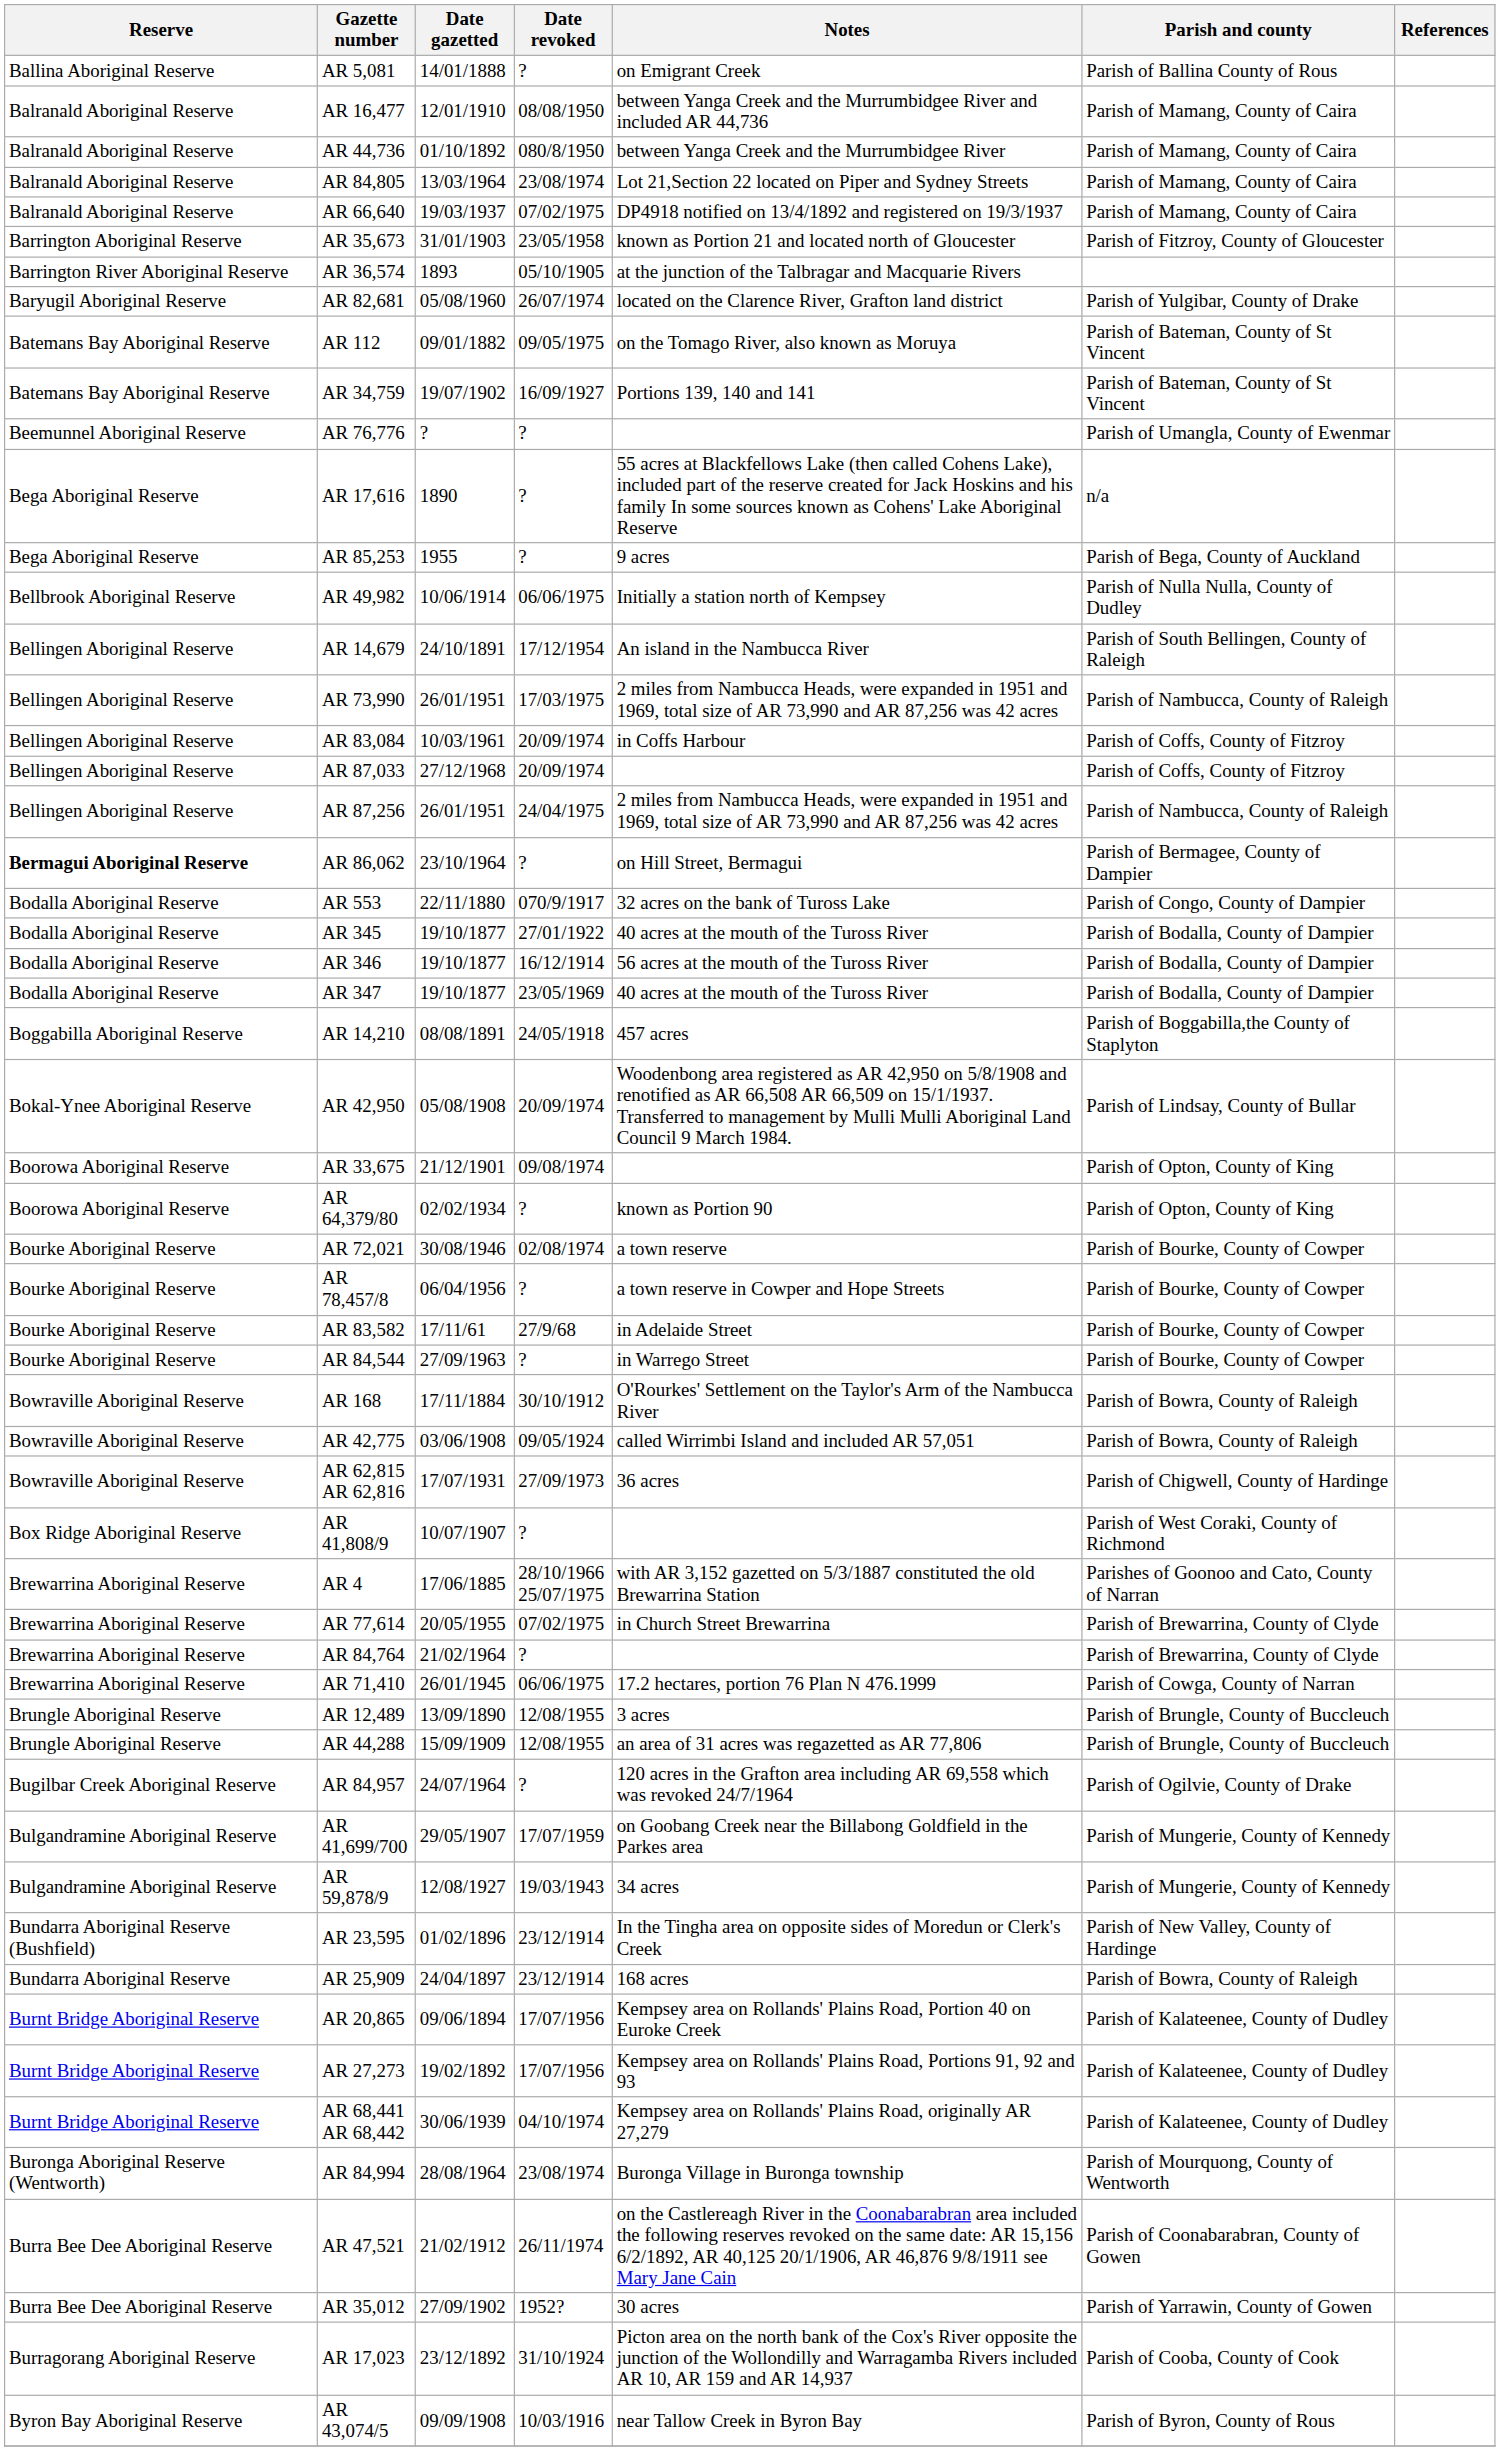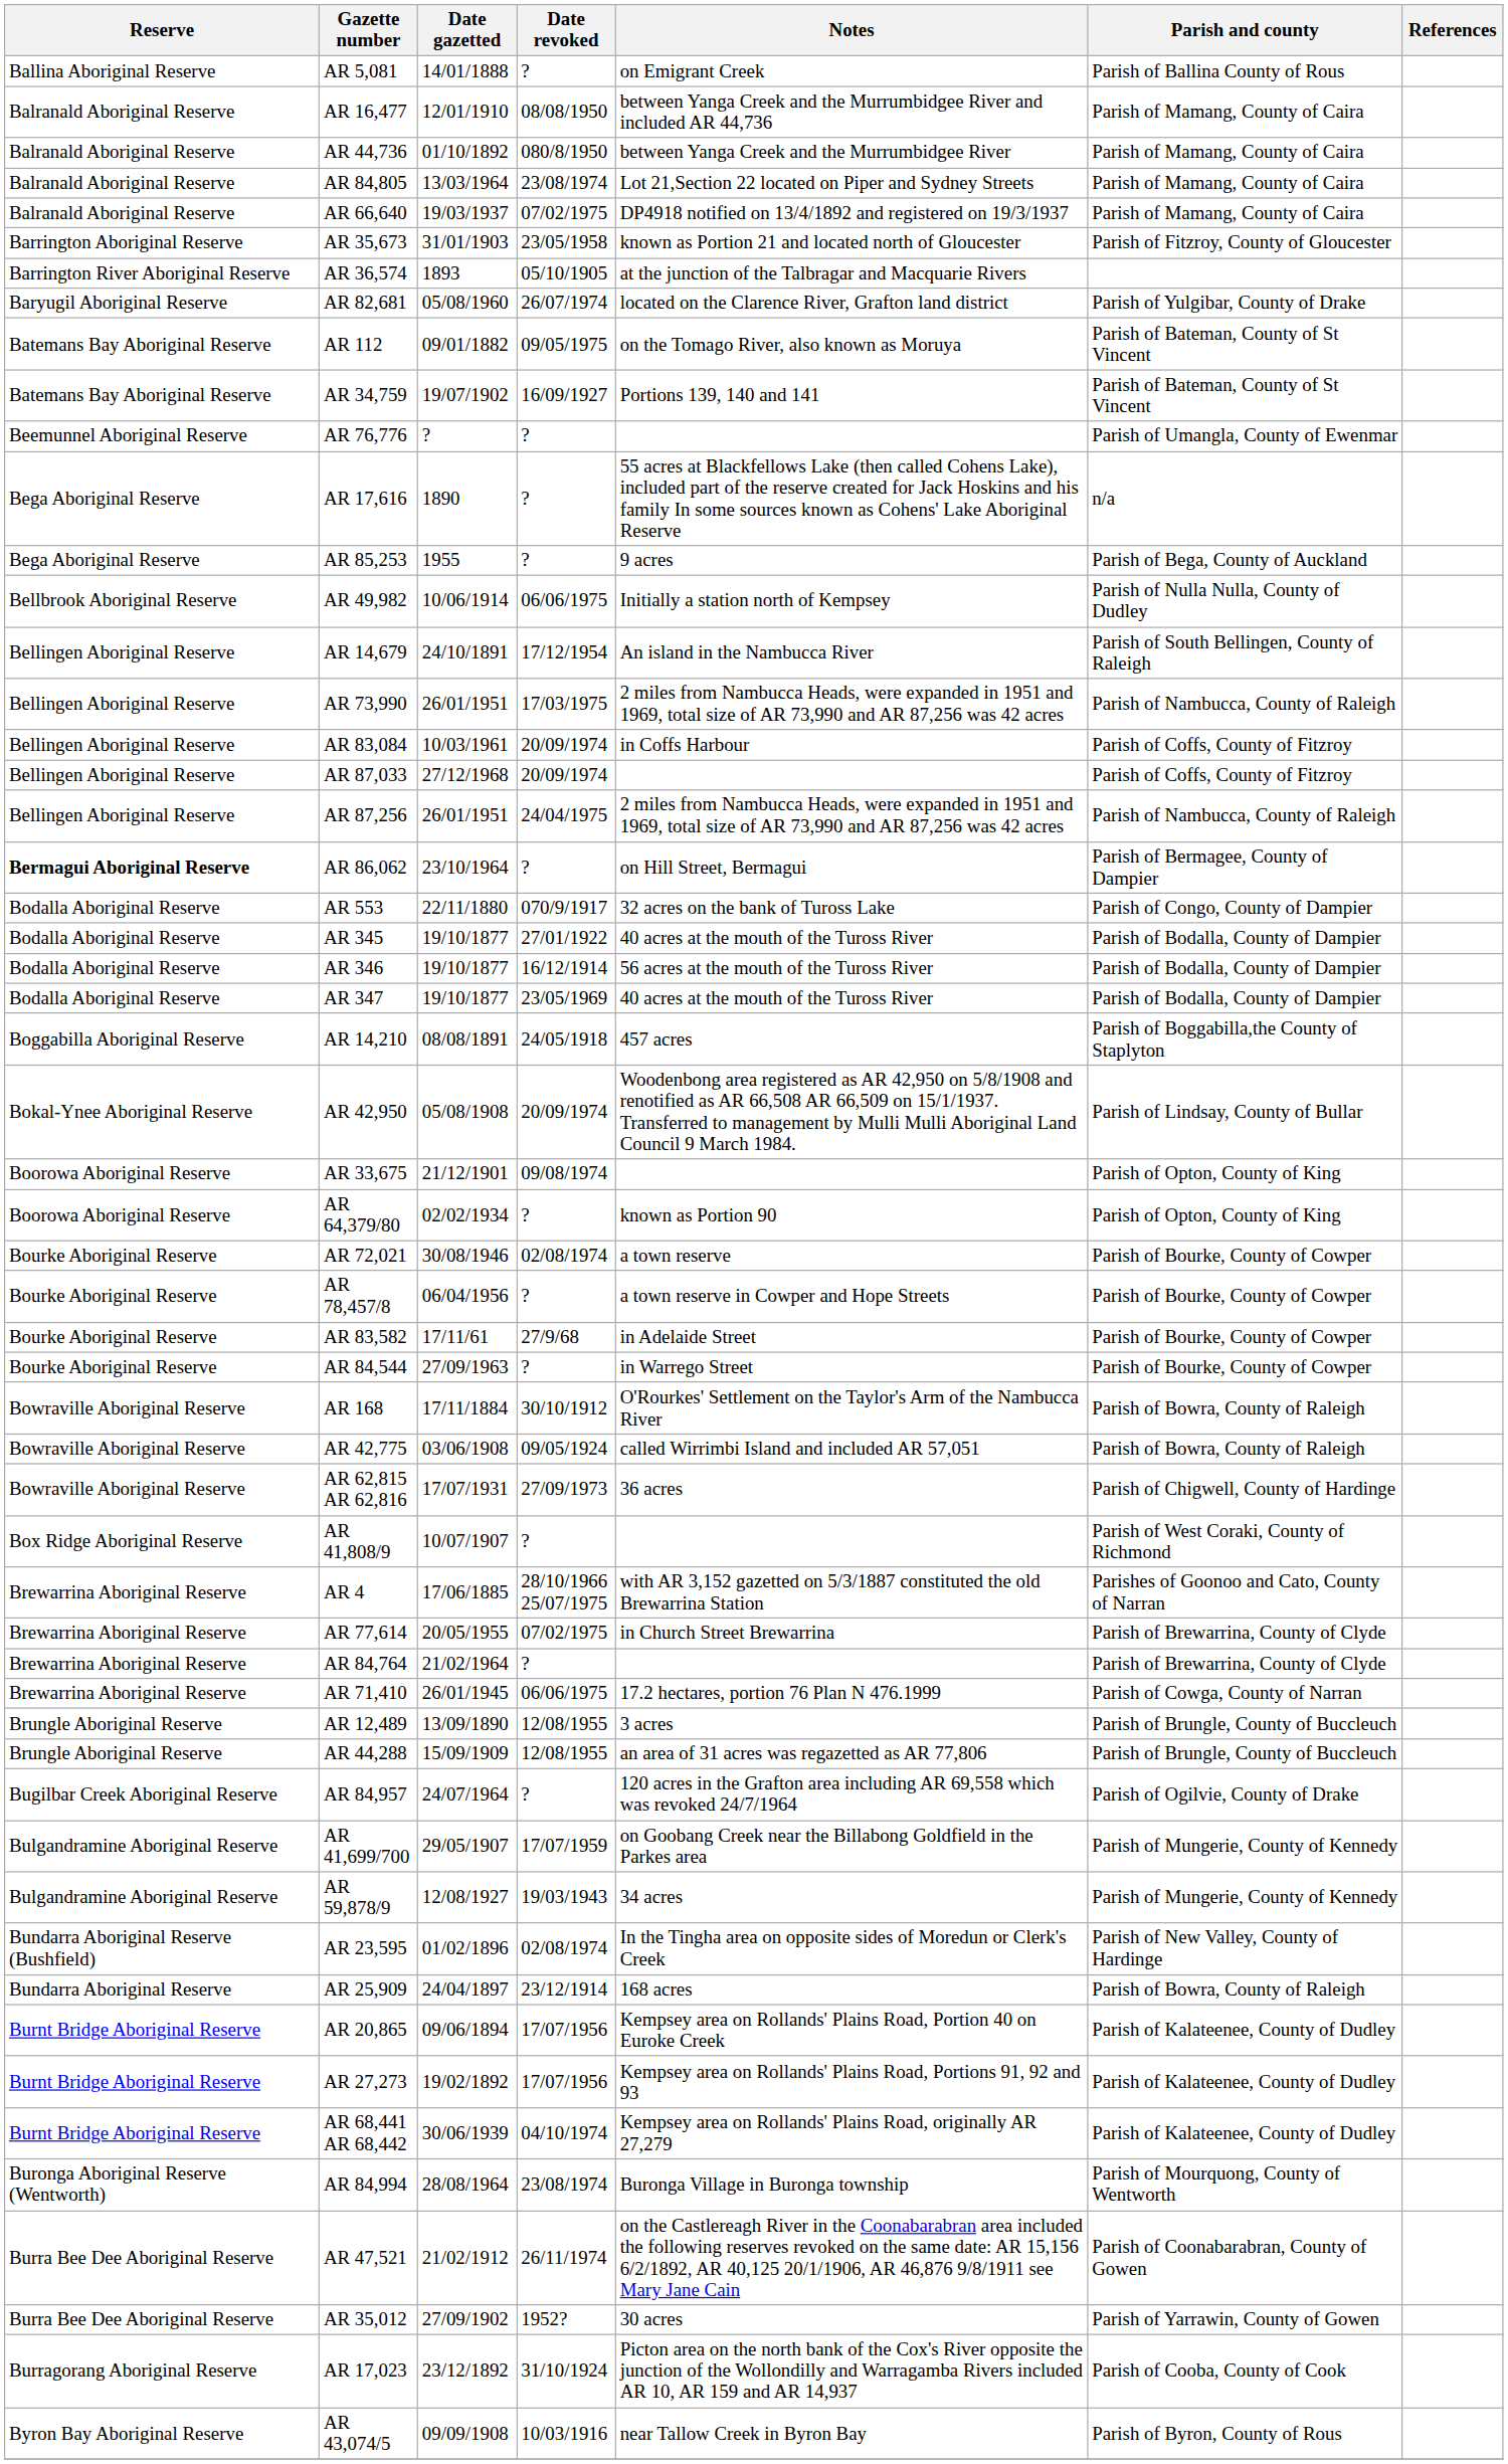AR 23,595 | Date revoked: 23/12/1914 -> 02/08/1974
